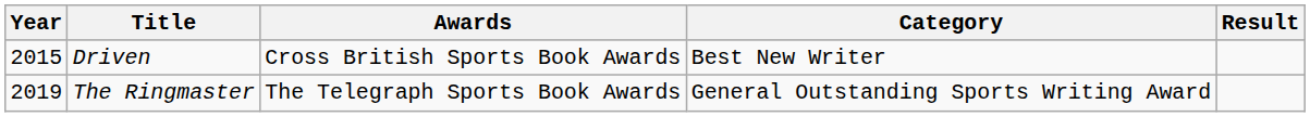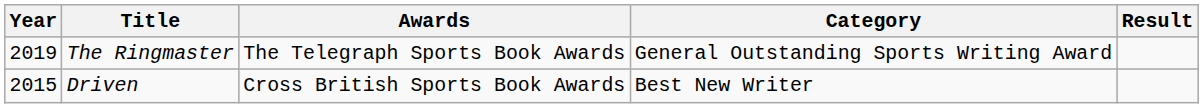rows swapped: Driven <-> The Ringmaster
